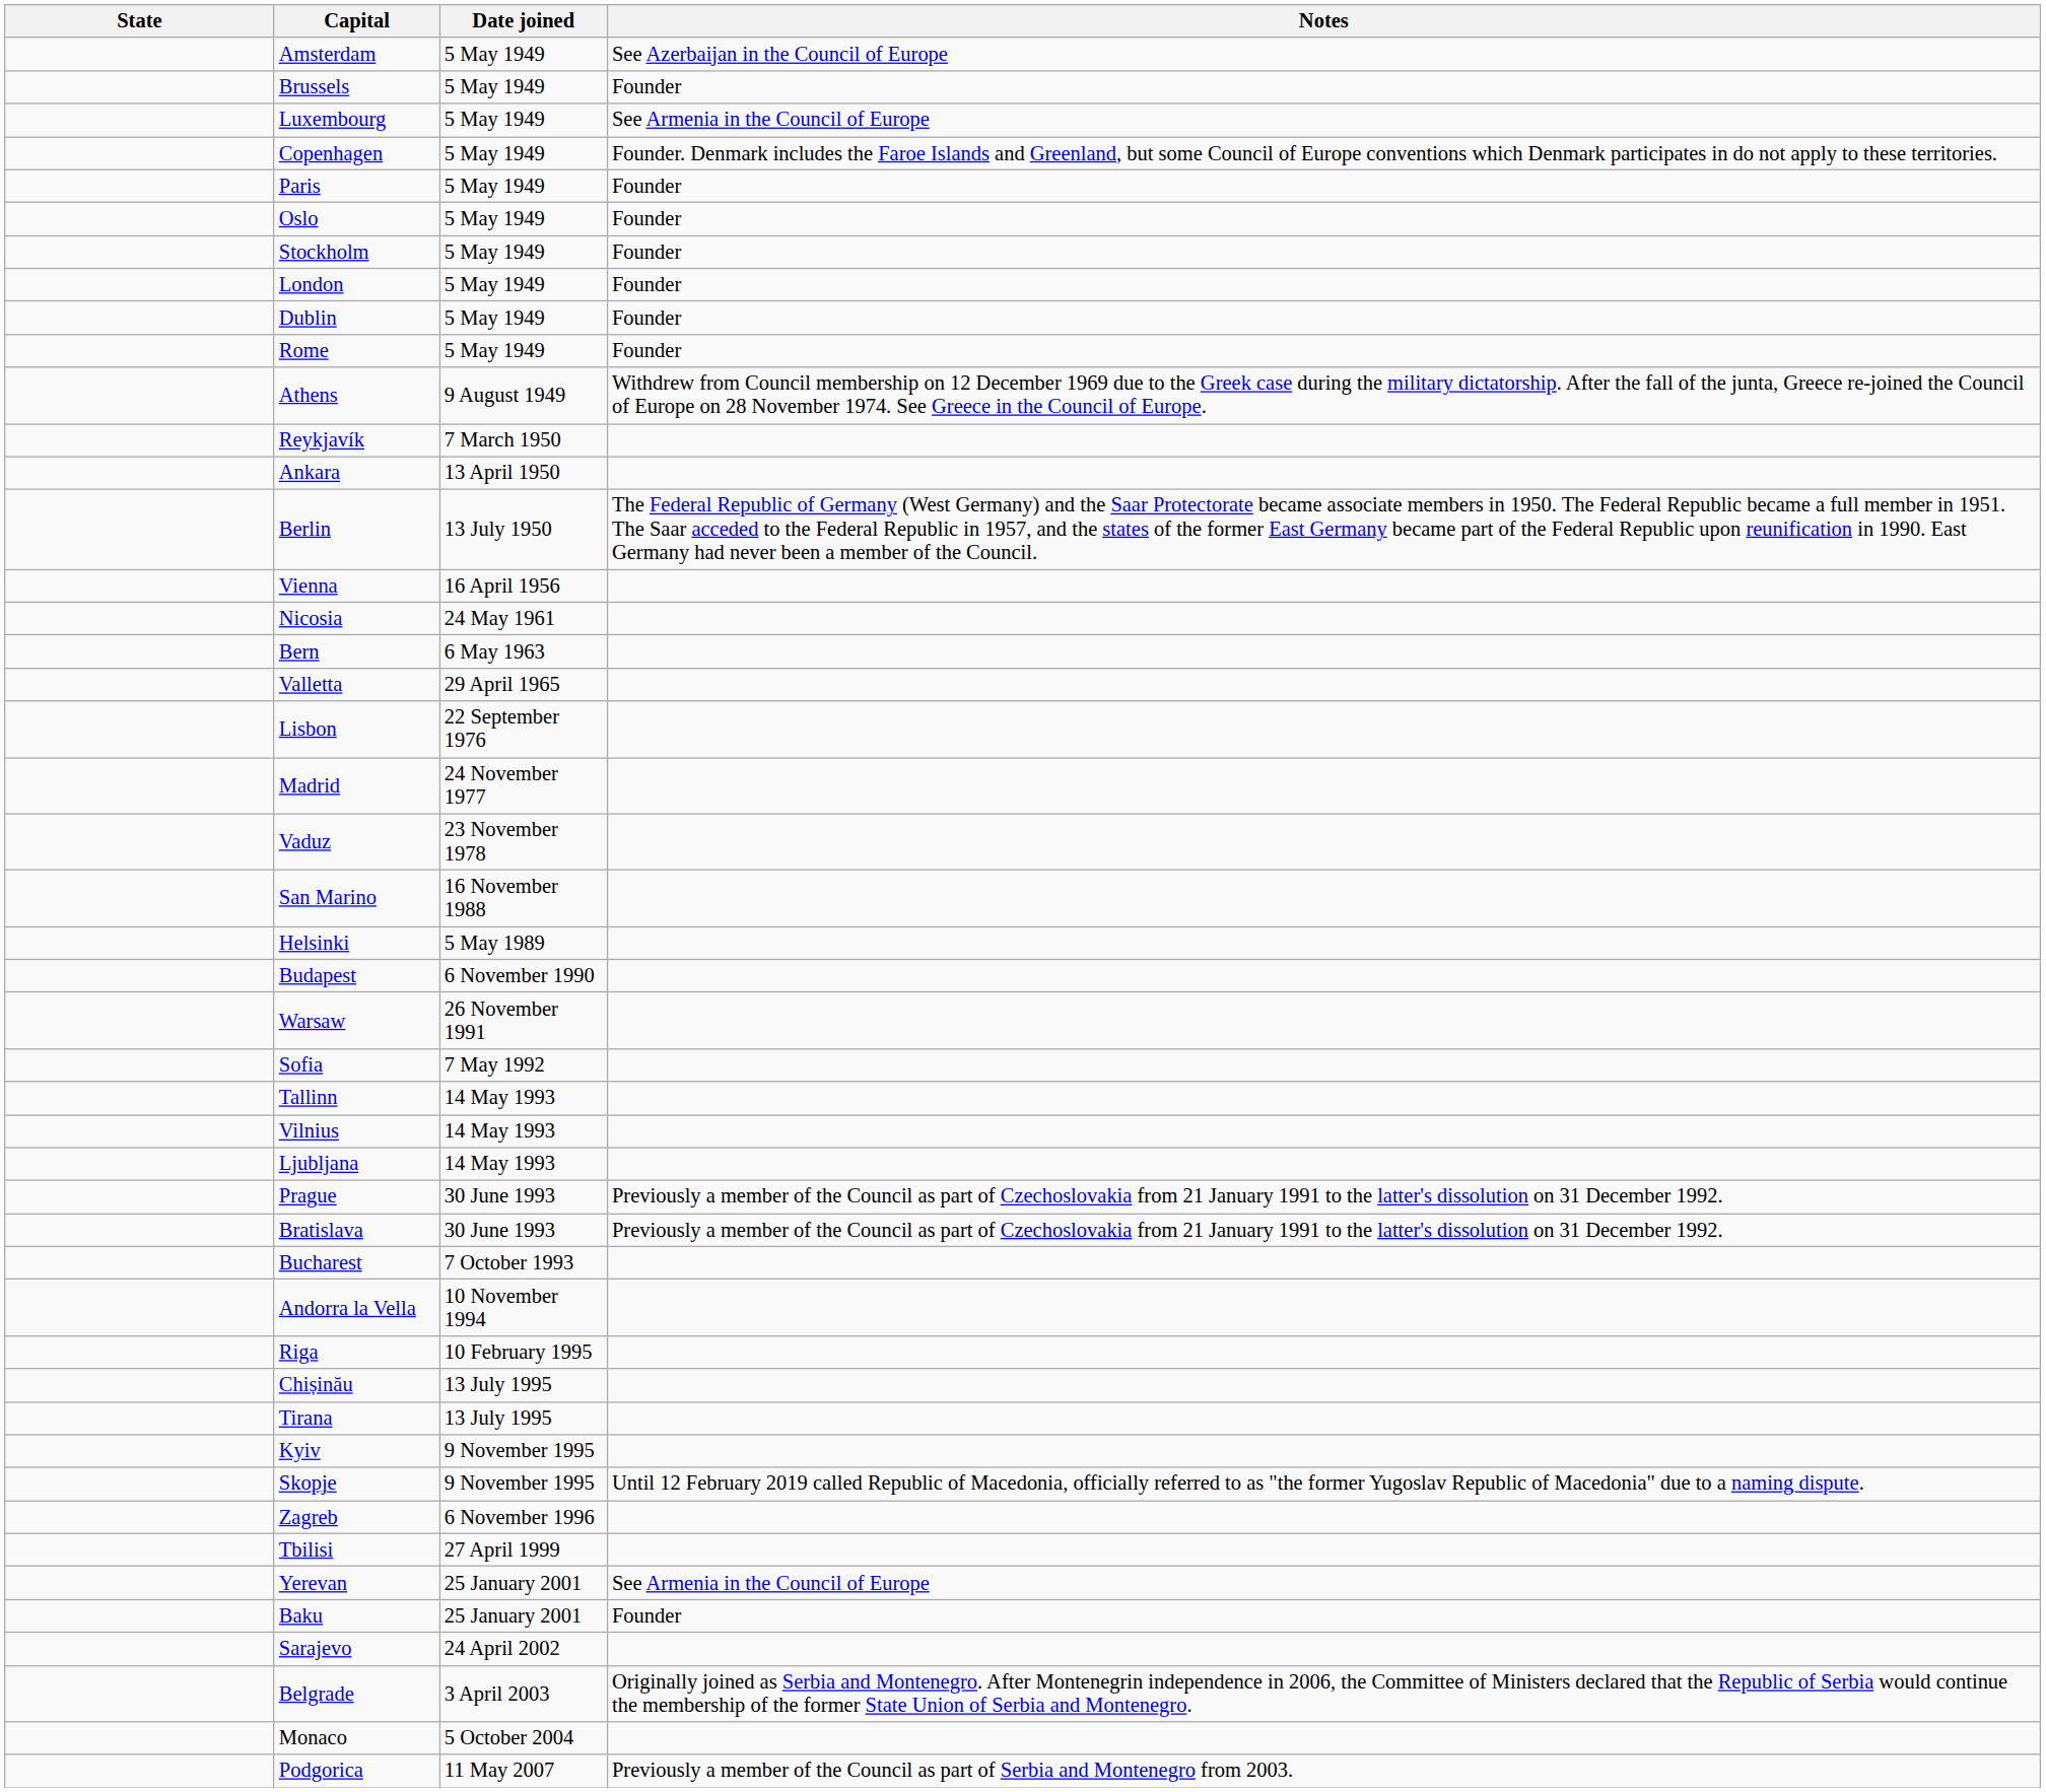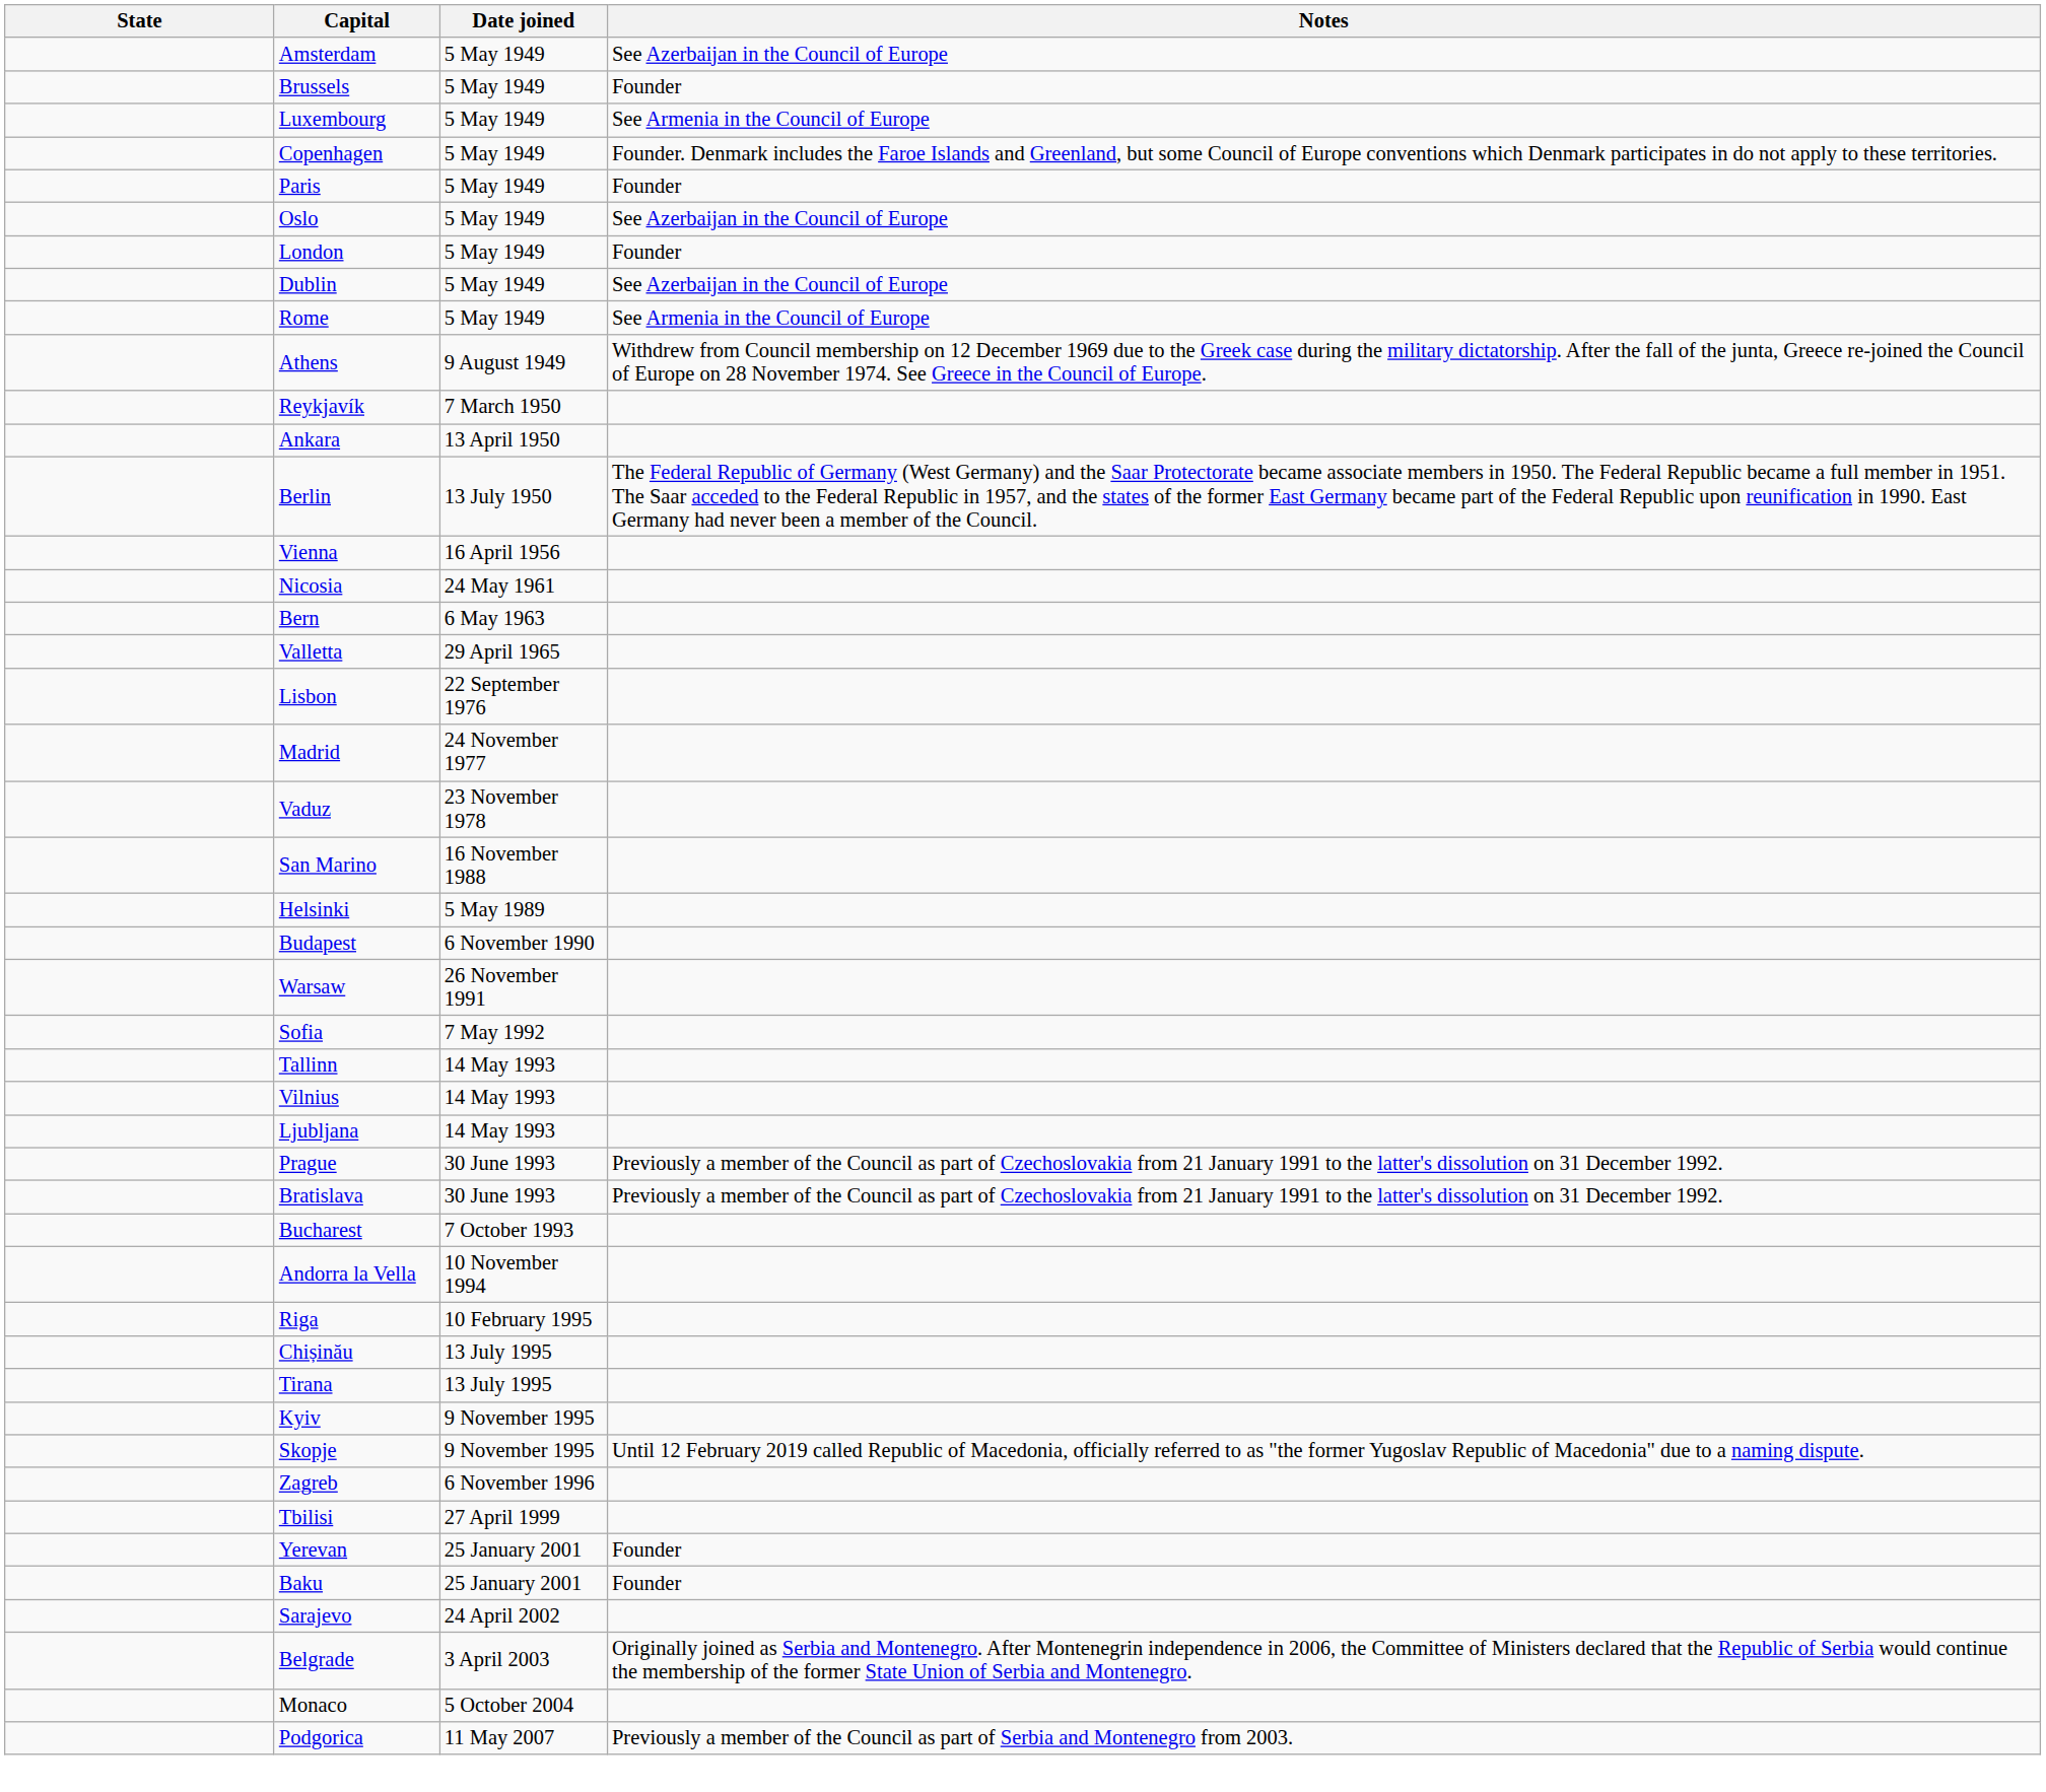Oslo | Notes: Founder -> See Azerbaijan in the Council of Europe
- row: Stockholm | 5 May 1949 | Founder
Dublin | Notes: Founder -> See Azerbaijan in the Council of Europe
Rome | Notes: Founder -> See Armenia in the Council of Europe
Yerevan | Notes: See Armenia in the Council of Europe -> Founder
